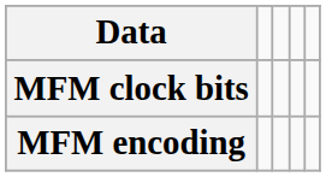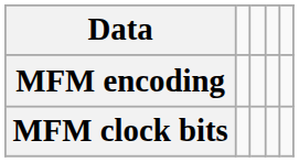rows swapped: MFM clock bits <-> MFM encoding
